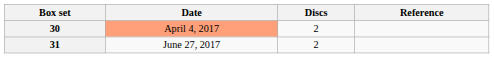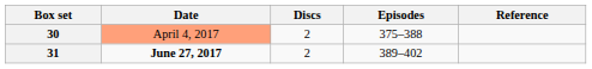+ column: Episodes | 375–388 | 389–402
31 | Date: normal -> bold
